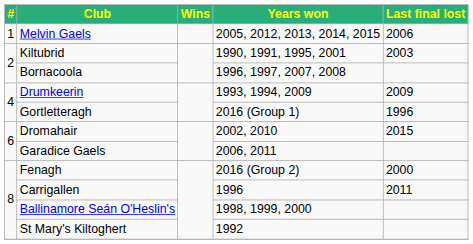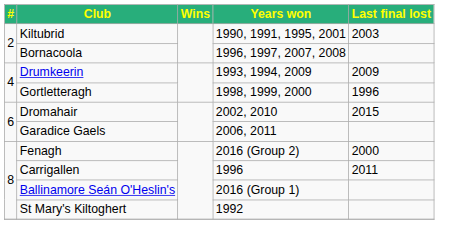- row: 1 | Melvin Gaels | 2005, 2012, 2013, 2014, 2015 | 2006
Gortletteragh | Years won: 2016 (Group 1) -> 1998, 1999, 2000
Ballinamore Seán O'Heslin's | Years won: 1998, 1999, 2000 -> 2016 (Group 1)
